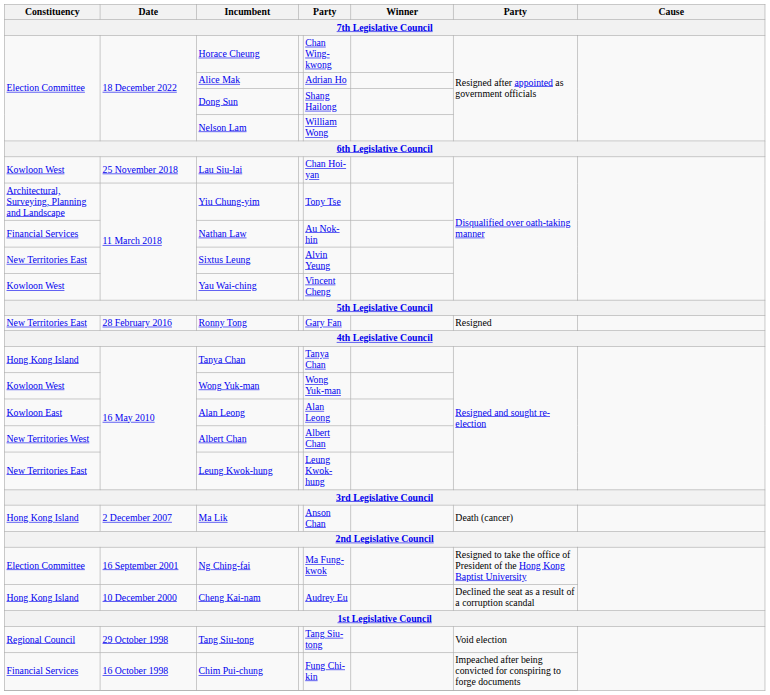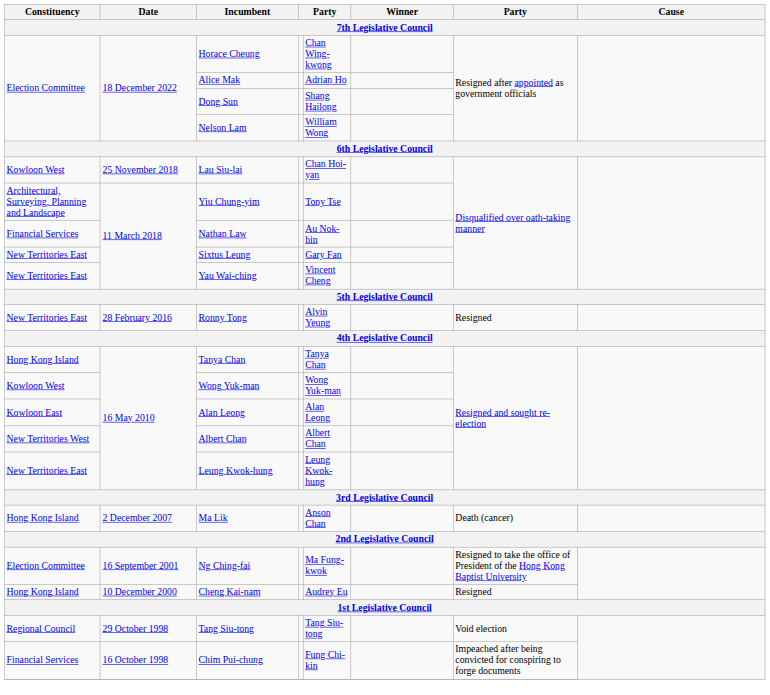Sixtus Leung | column 5: Alvin Yeung -> Gary Fan
Yau Wai-ching | Constituency: Kowloon West -> New Territories East
Ronny Tong | column 5: Gary Fan -> Alvin Yeung
Cheng Kai-nam | column 7: Declined the seat as a result of a corruption scandal -> Resigned
